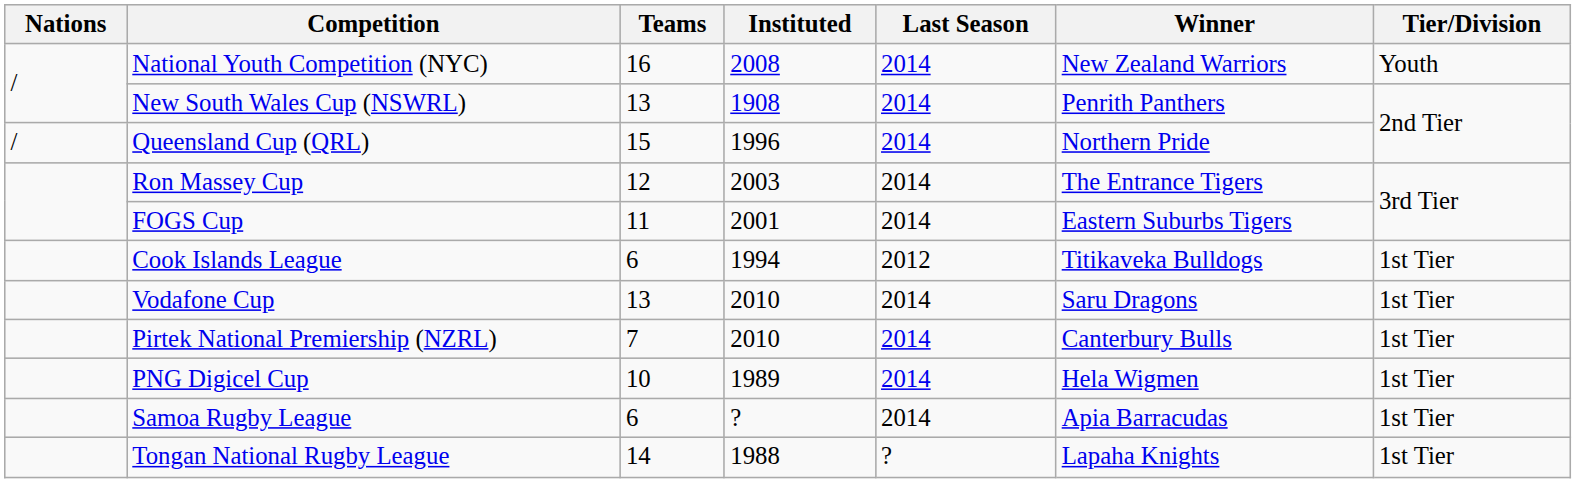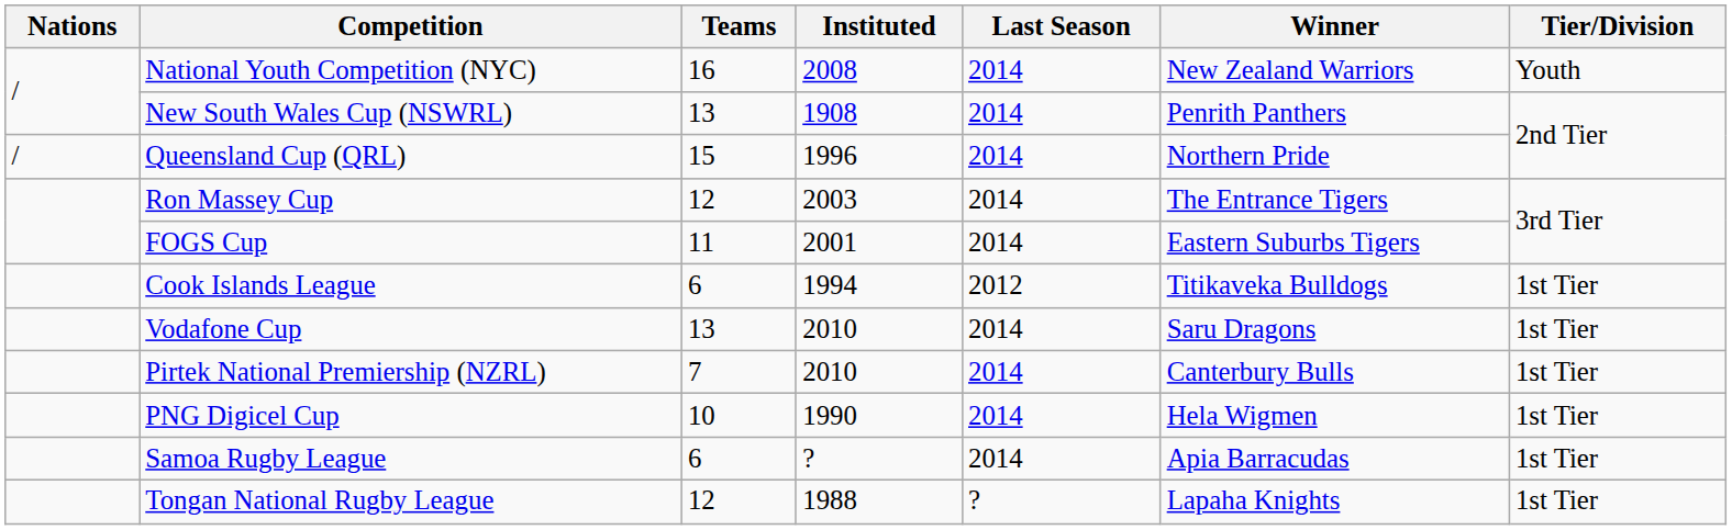PNG Digicel Cup | Instituted: 1989 -> 1990
Tongan National Rugby League | Teams: 14 -> 12
